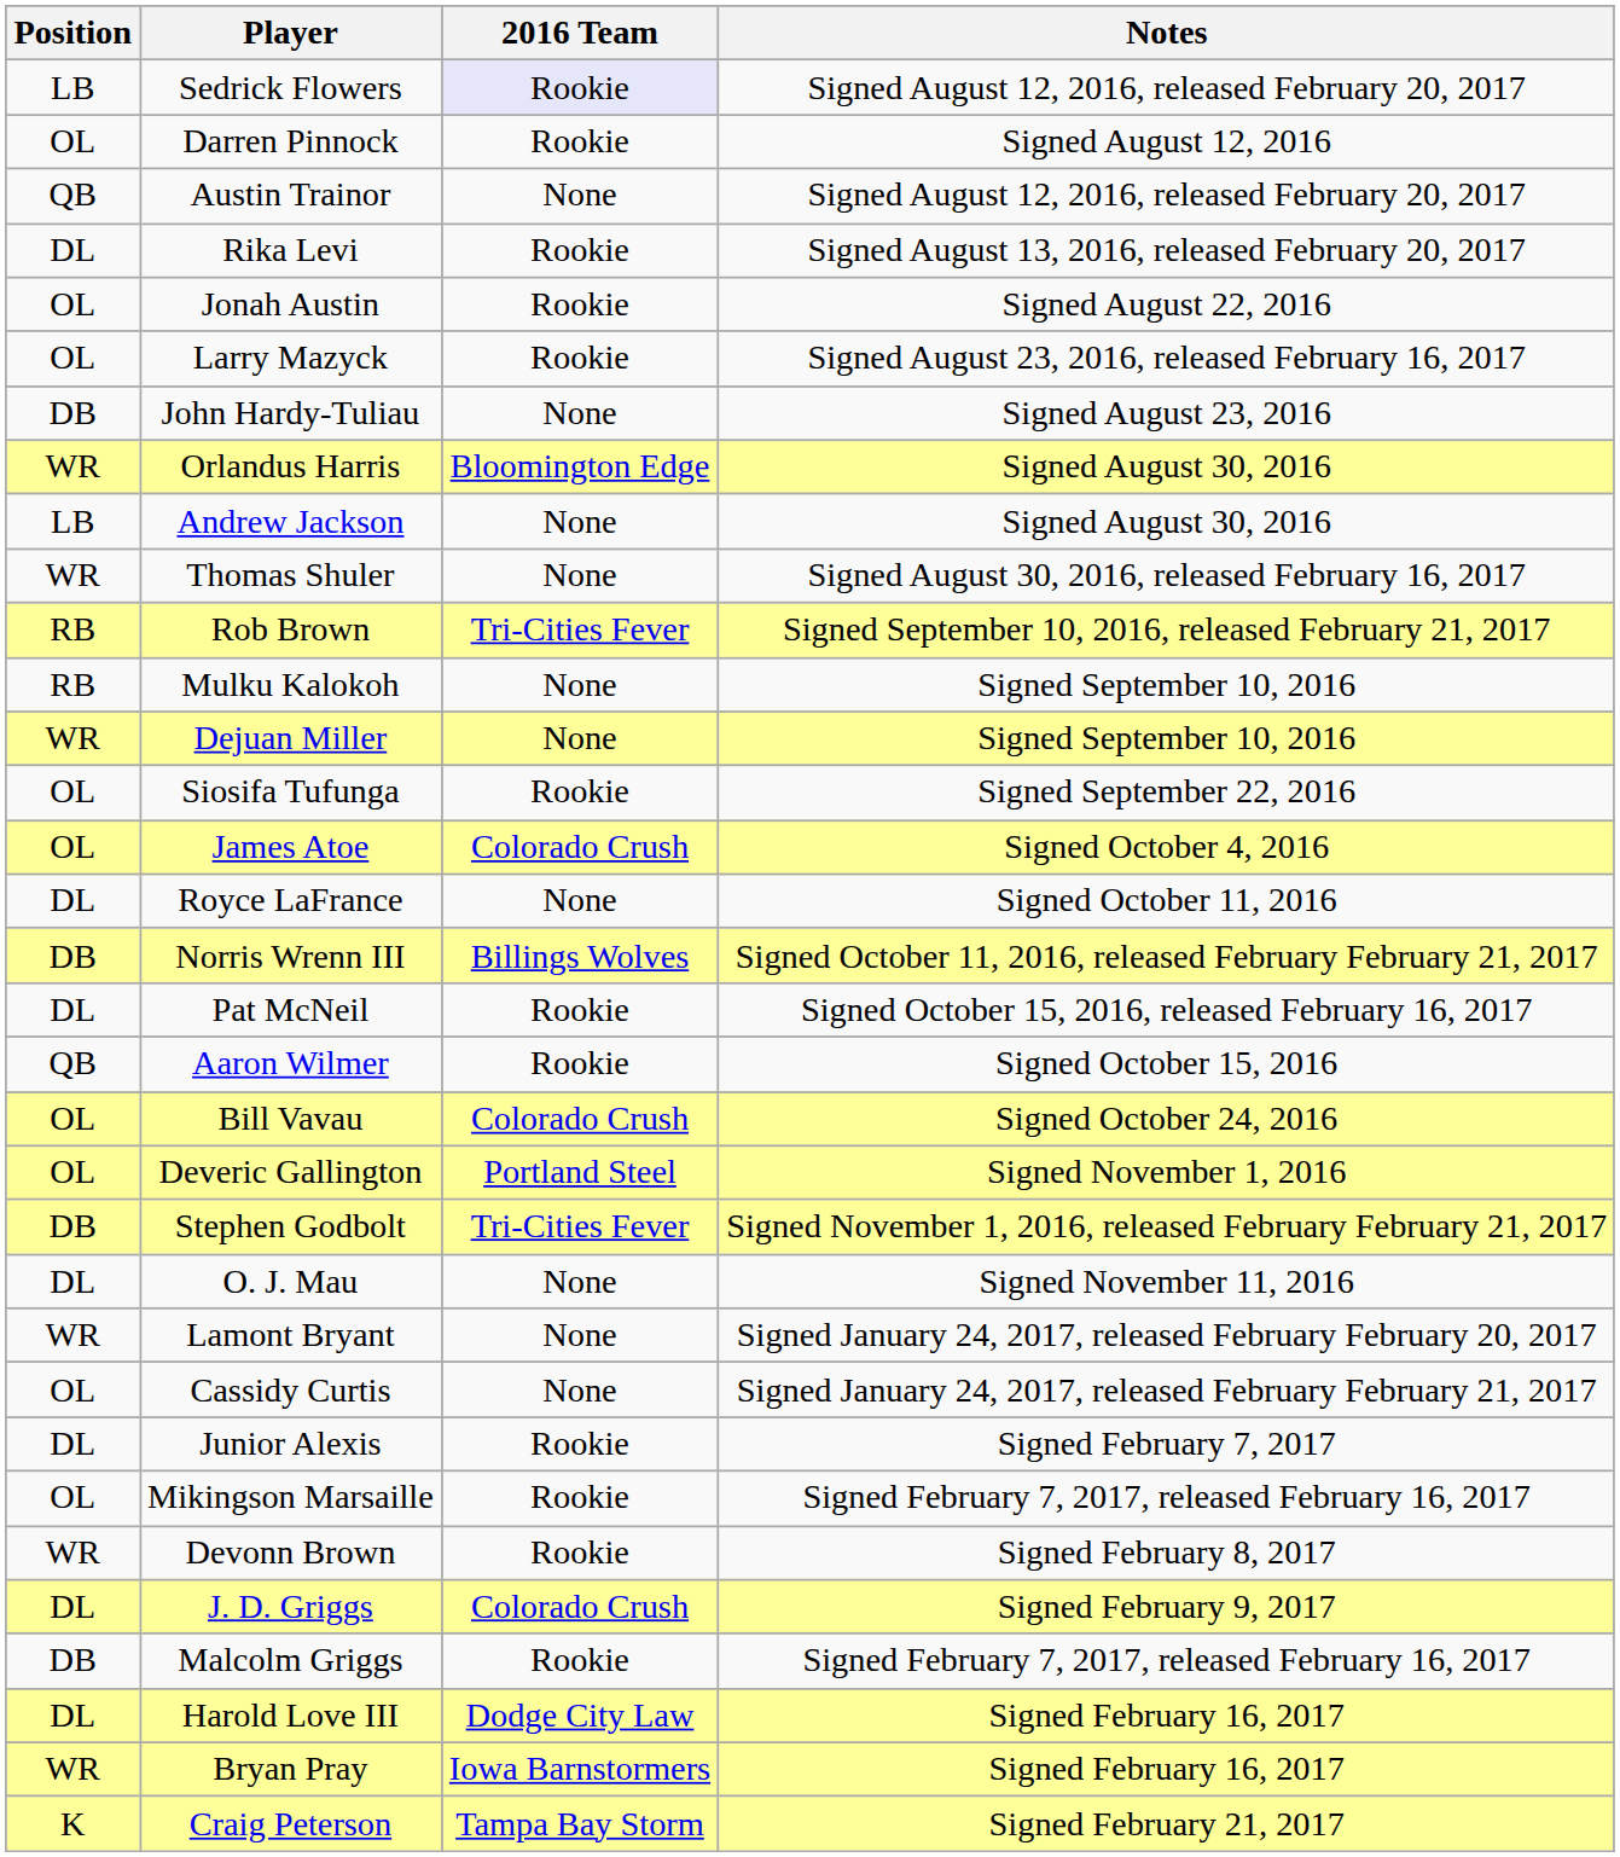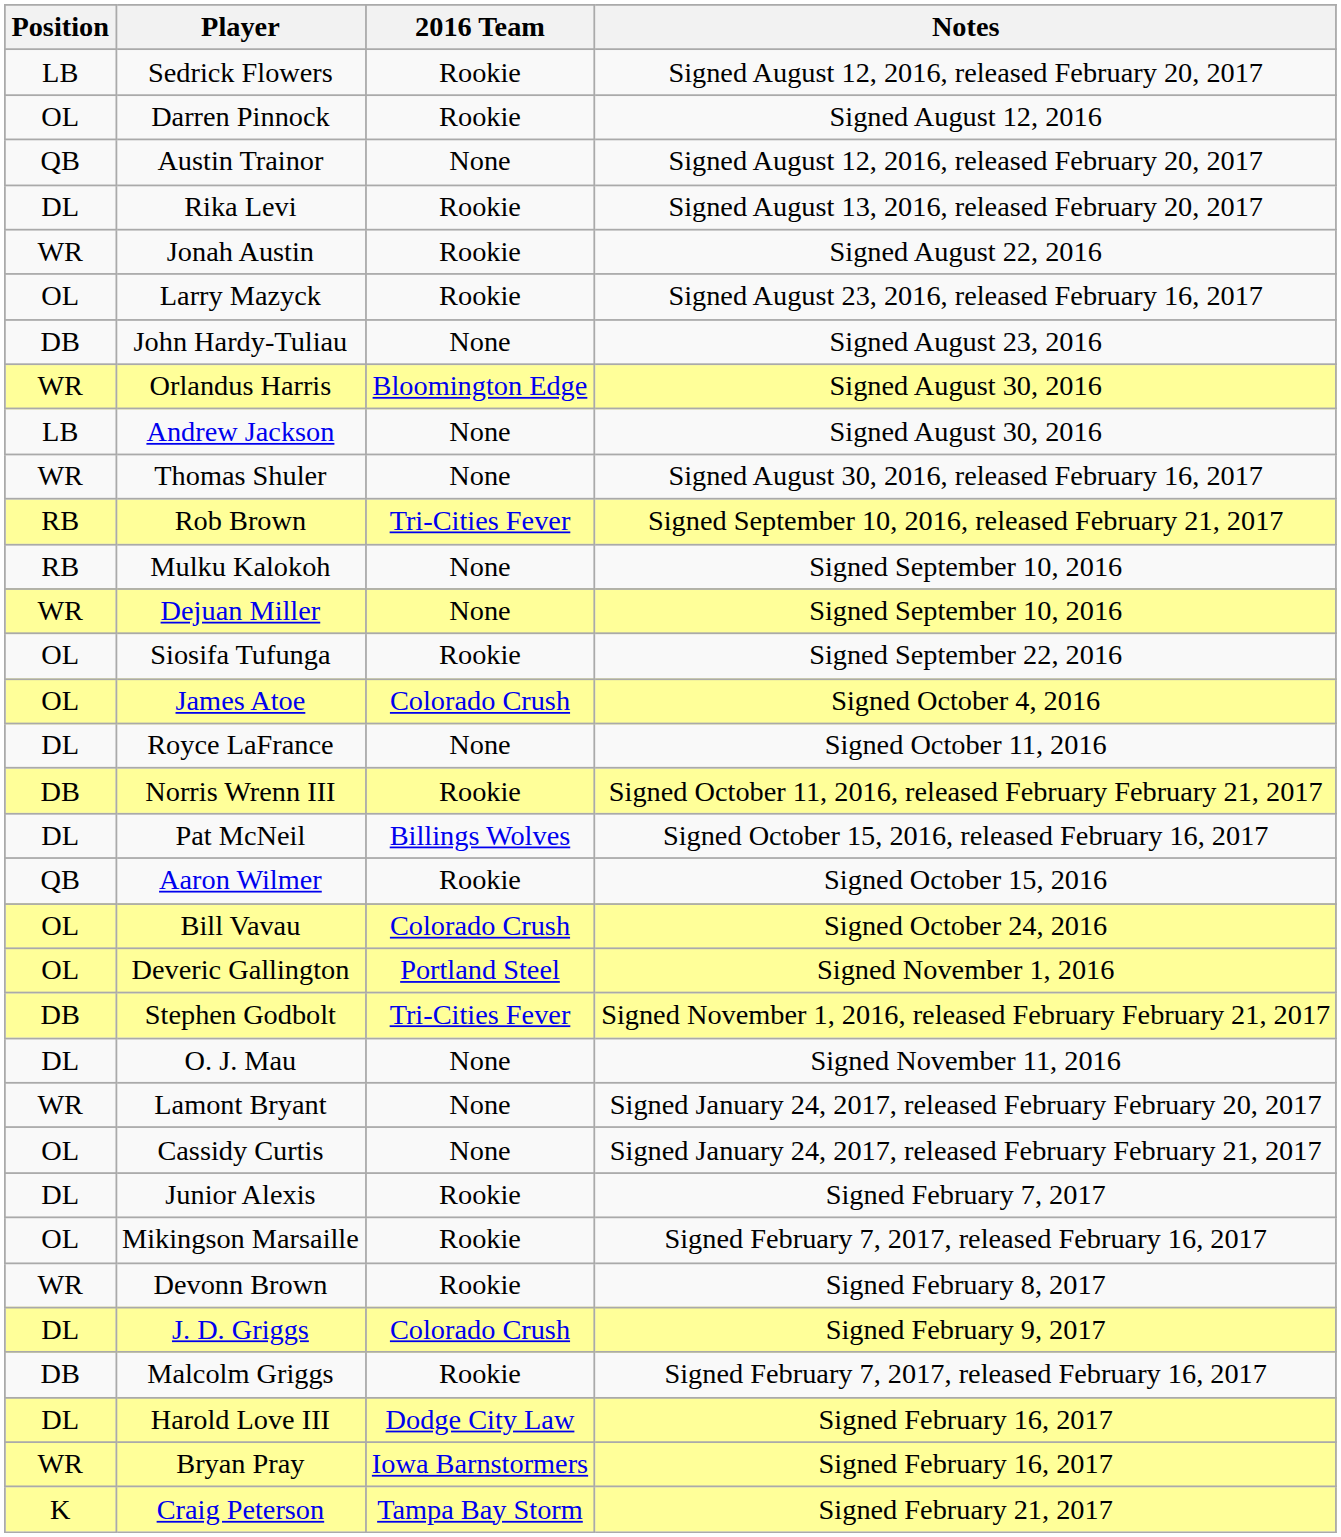Sedrick Flowers | 2016 Team: lavender background -> no background
Jonah Austin | Position: OL -> WR
Norris Wrenn III | 2016 Team: Billings Wolves -> Rookie
Pat McNeil | 2016 Team: Rookie -> Billings Wolves
